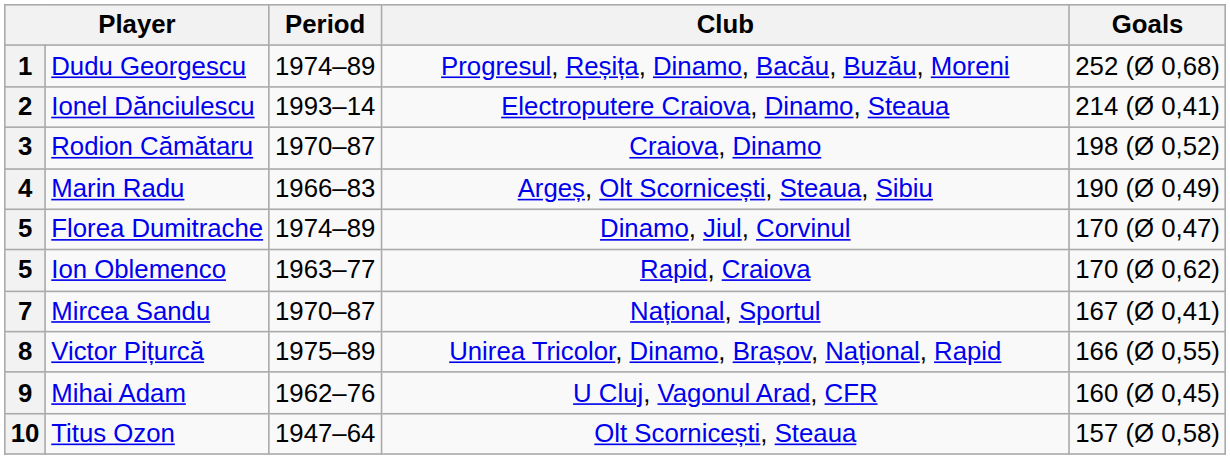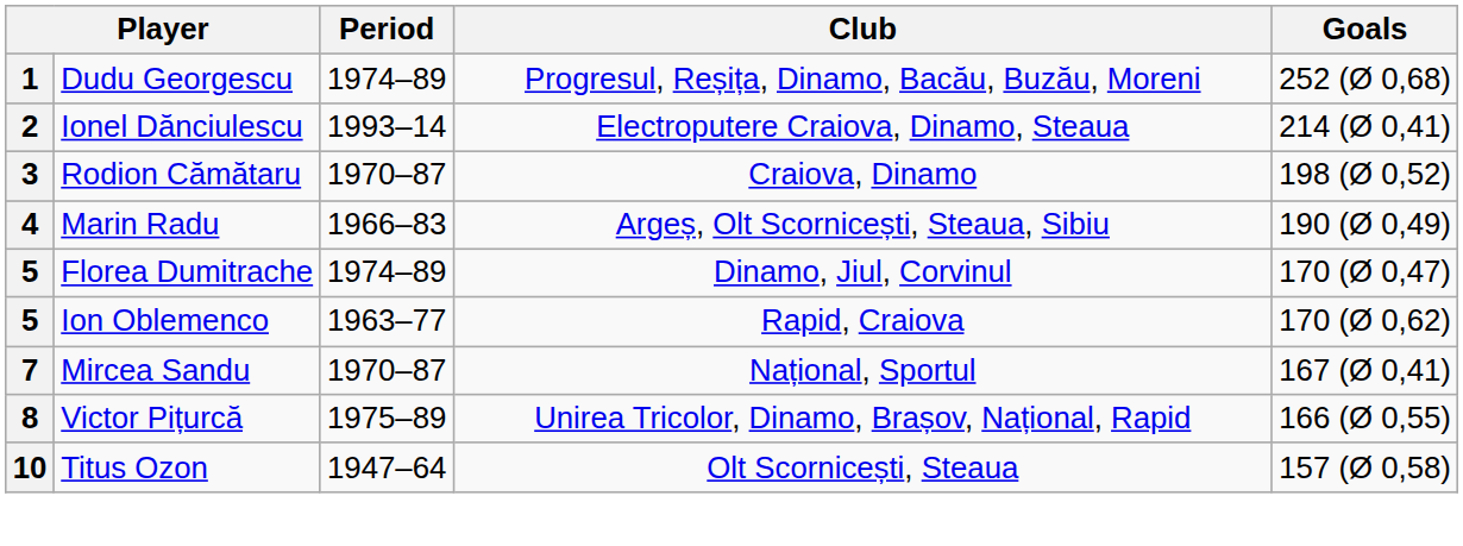- row: 9 | Mihai Adam | 1962–76 | U Cluj, Vagonul Arad, CFR | 160 (Ø 0,45)
